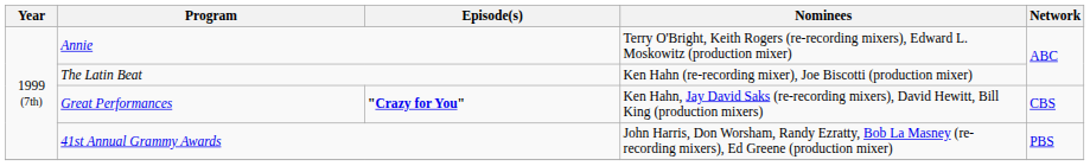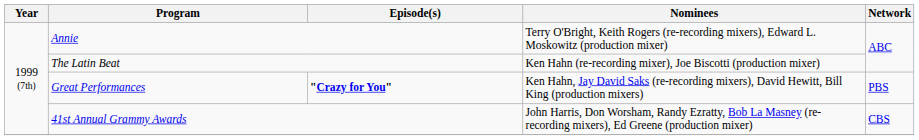Great Performances | Network: CBS -> PBS
41st Annual Grammy Awards | Network: PBS -> CBS
